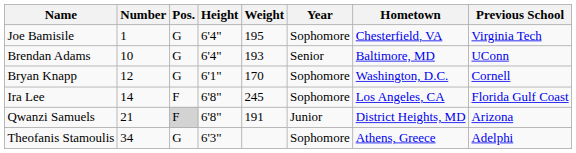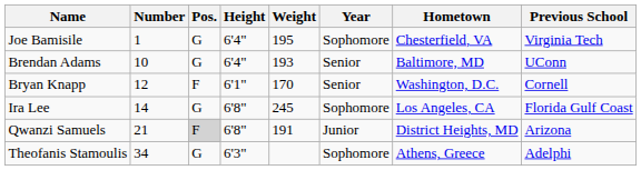Bryan Knapp | Pos.: G -> F
Bryan Knapp | Year: Sophomore -> Senior
Ira Lee | Pos.: F -> G
